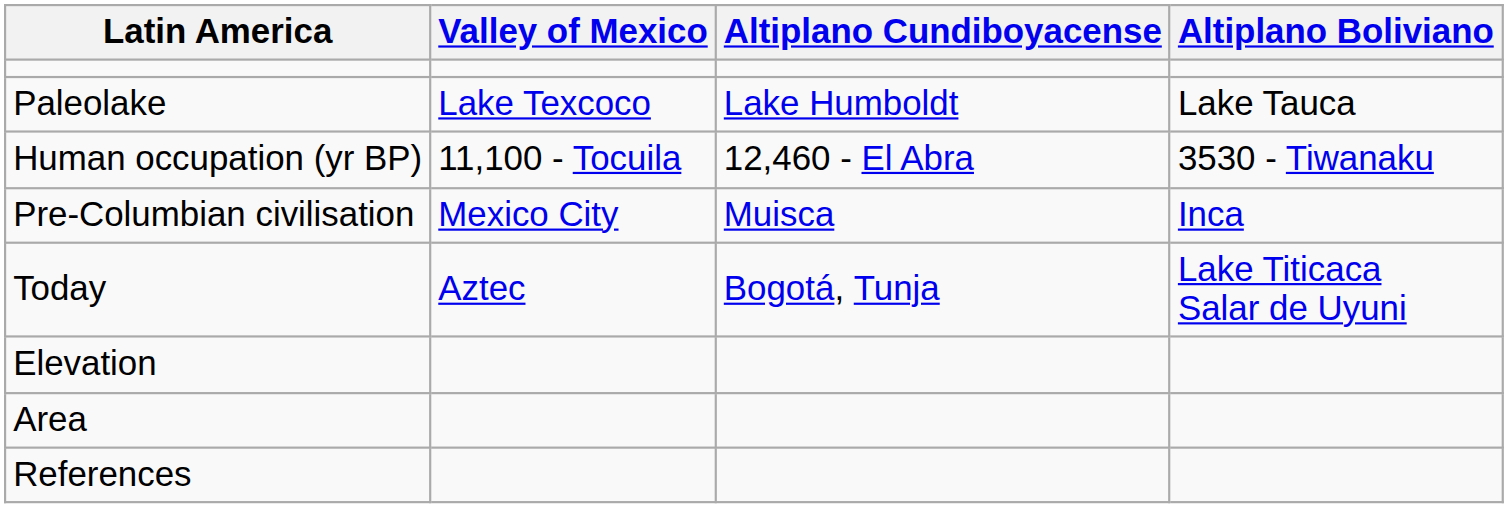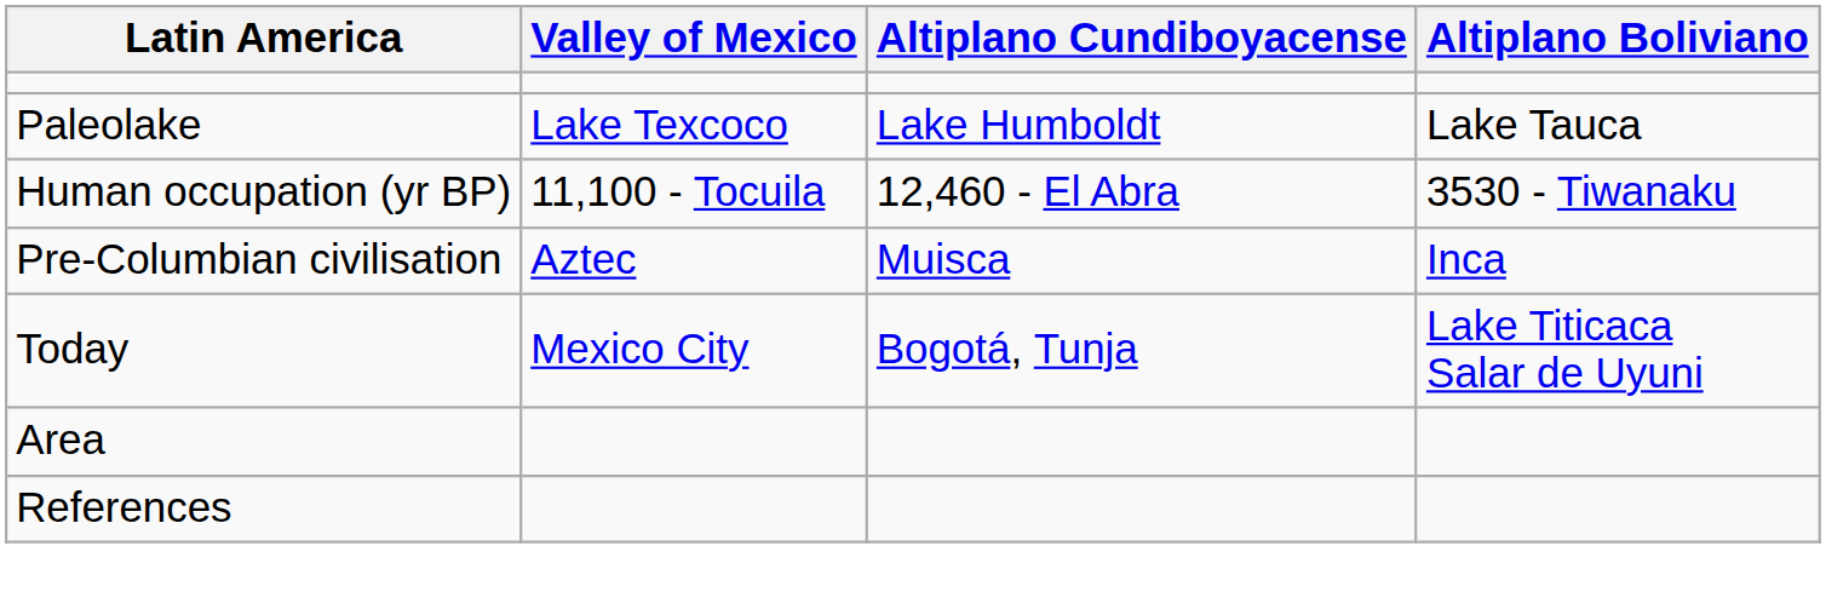Pre-Columbian civilisation | Valley of Mexico: Mexico City -> Aztec
Today | Valley of Mexico: Aztec -> Mexico City
- row: Elevation
